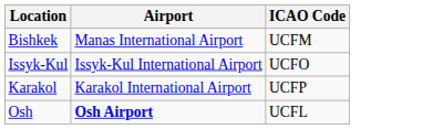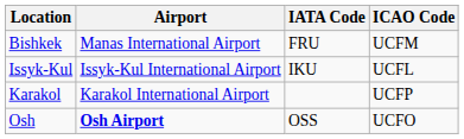+ column: IATA Code | FRU | IKU | OSS
Issyk-Kul | ICAO Code: UCFO -> UCFL
Osh | ICAO Code: UCFL -> UCFO
